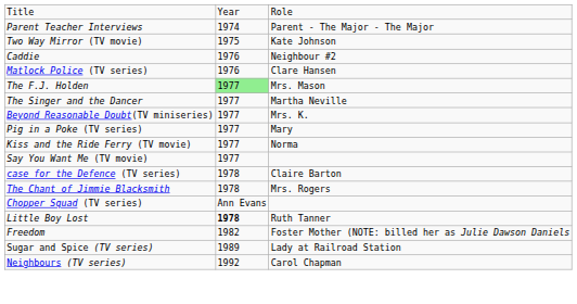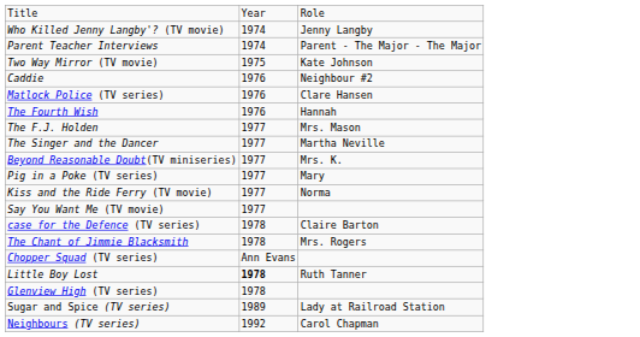+ row: Who Killed Jenny Langby'? (TV movie) | 1974 | Jenny Langby
+ row: The Fourth Wish | 1976 | Hannah
The F.J. Holden | column 2: lightgreen background -> no background
+ row: Glenview High (TV series) | 1978
- row: Freedom | 1982 | Foster Mother (NOTE: billed her as Julie Dawson Daniels
